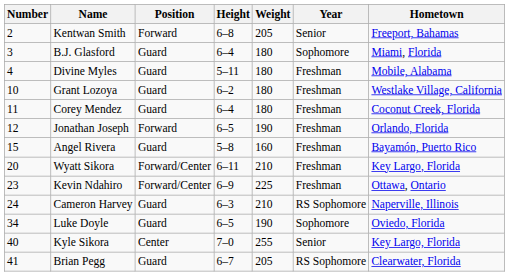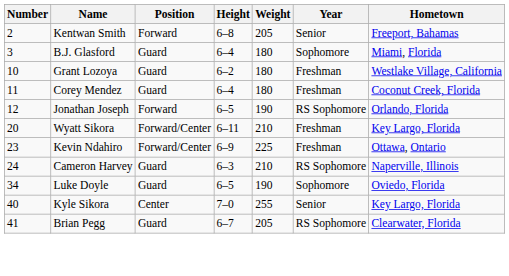- row: 4 | Divine Myles | Guard | 5–11 | 180 | Freshman | Mobile, Alabama
Jonathan Joseph | Year: Freshman -> RS Sophomore
- row: 15 | Angel Rivera | Guard | 5–8 | 160 | Freshman | Bayamón, Puerto Rico
